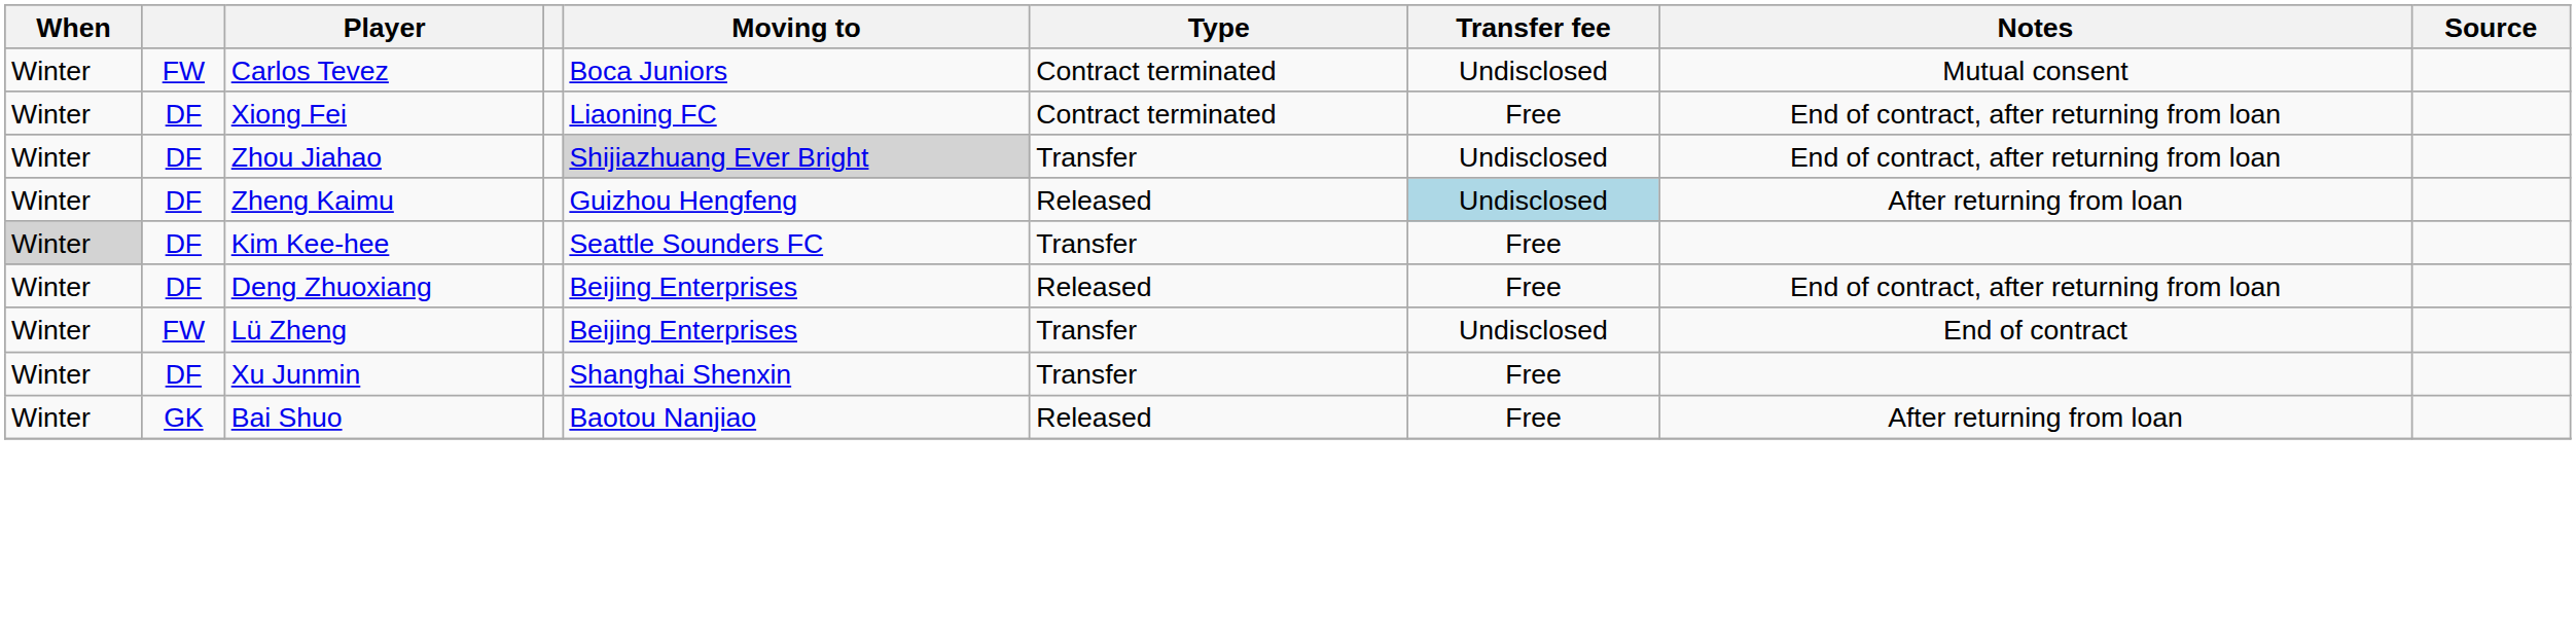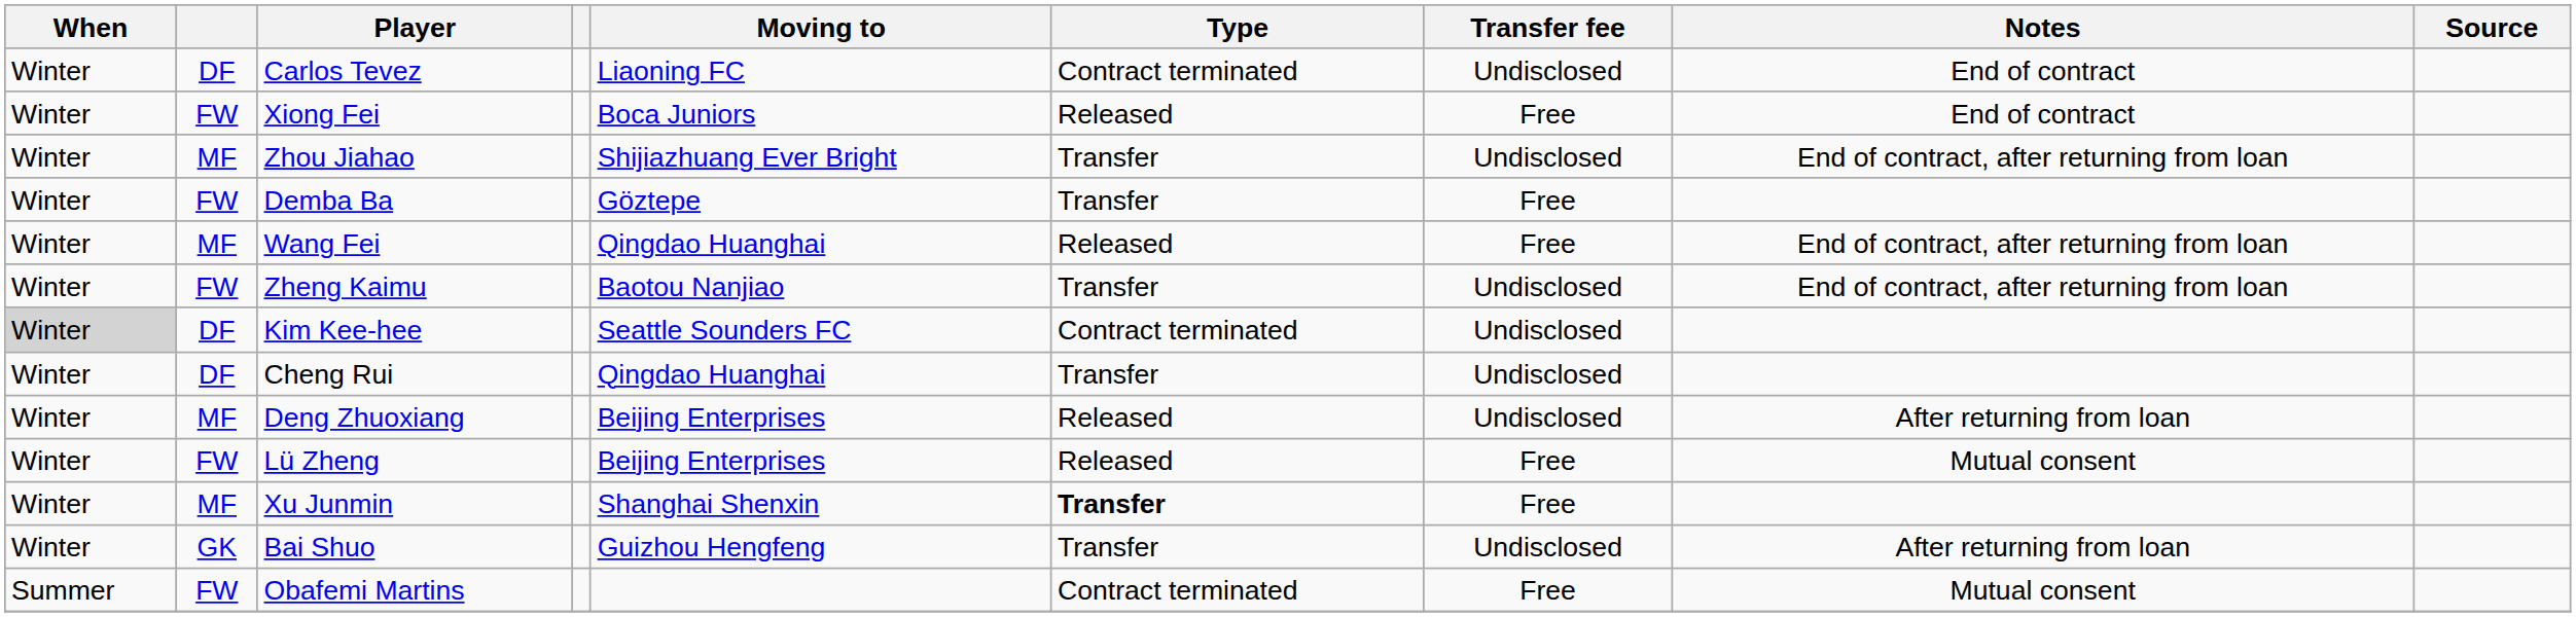Carlos Tevez | column 2: FW -> DF
Carlos Tevez | Moving to: Boca Juniors -> Liaoning FC
Carlos Tevez | Notes: Mutual consent -> End of contract
Xiong Fei | column 2: DF -> FW
Xiong Fei | Moving to: Liaoning FC -> Boca Juniors
Xiong Fei | Type: Contract terminated -> Released
Xiong Fei | Notes: End of contract, after returning from loan -> End of contract
Zhou Jiahao | column 2: DF -> MF
Zhou Jiahao | Moving to: lightgrey background -> no background
+ row: Winter | FW | Demba Ba | Göztepe | Transfer | Free
+ row: Winter | MF | Wang Fei | Qingdao Huanghai | Released | Free | End of contract, after returning from loan
Zheng Kaimu | column 2: DF -> FW
Zheng Kaimu | Moving to: Guizhou Hengfeng -> Baotou Nanjiao
Zheng Kaimu | Type: Released -> Transfer
Zheng Kaimu | Transfer fee: lightblue background -> no background
Zheng Kaimu | Notes: After returning from loan -> End of contract, after returning from loan
Kim Kee-hee | Type: Transfer -> Contract terminated
Kim Kee-hee | Transfer fee: Free -> Undisclosed
+ row: Winter | DF | Cheng Rui | Qingdao Huanghai | Transfer | Undisclosed
Deng Zhuoxiang | column 2: DF -> MF
Deng Zhuoxiang | Transfer fee: Free -> Undisclosed
Deng Zhuoxiang | Notes: End of contract, after returning from loan -> After returning from loan
Lü Zheng | Type: Transfer -> Released
Lü Zheng | Transfer fee: Undisclosed -> Free
Lü Zheng | Notes: End of contract -> Mutual consent
Xu Junmin | column 2: DF -> MF
Xu Junmin | Type: normal -> bold
Bai Shuo | Moving to: Baotou Nanjiao -> Guizhou Hengfeng
Bai Shuo | Type: Released -> Transfer
Bai Shuo | Transfer fee: Free -> Undisclosed
+ row: Summer | FW | Obafemi Martins | Contract terminated | Free | Mutual consent
